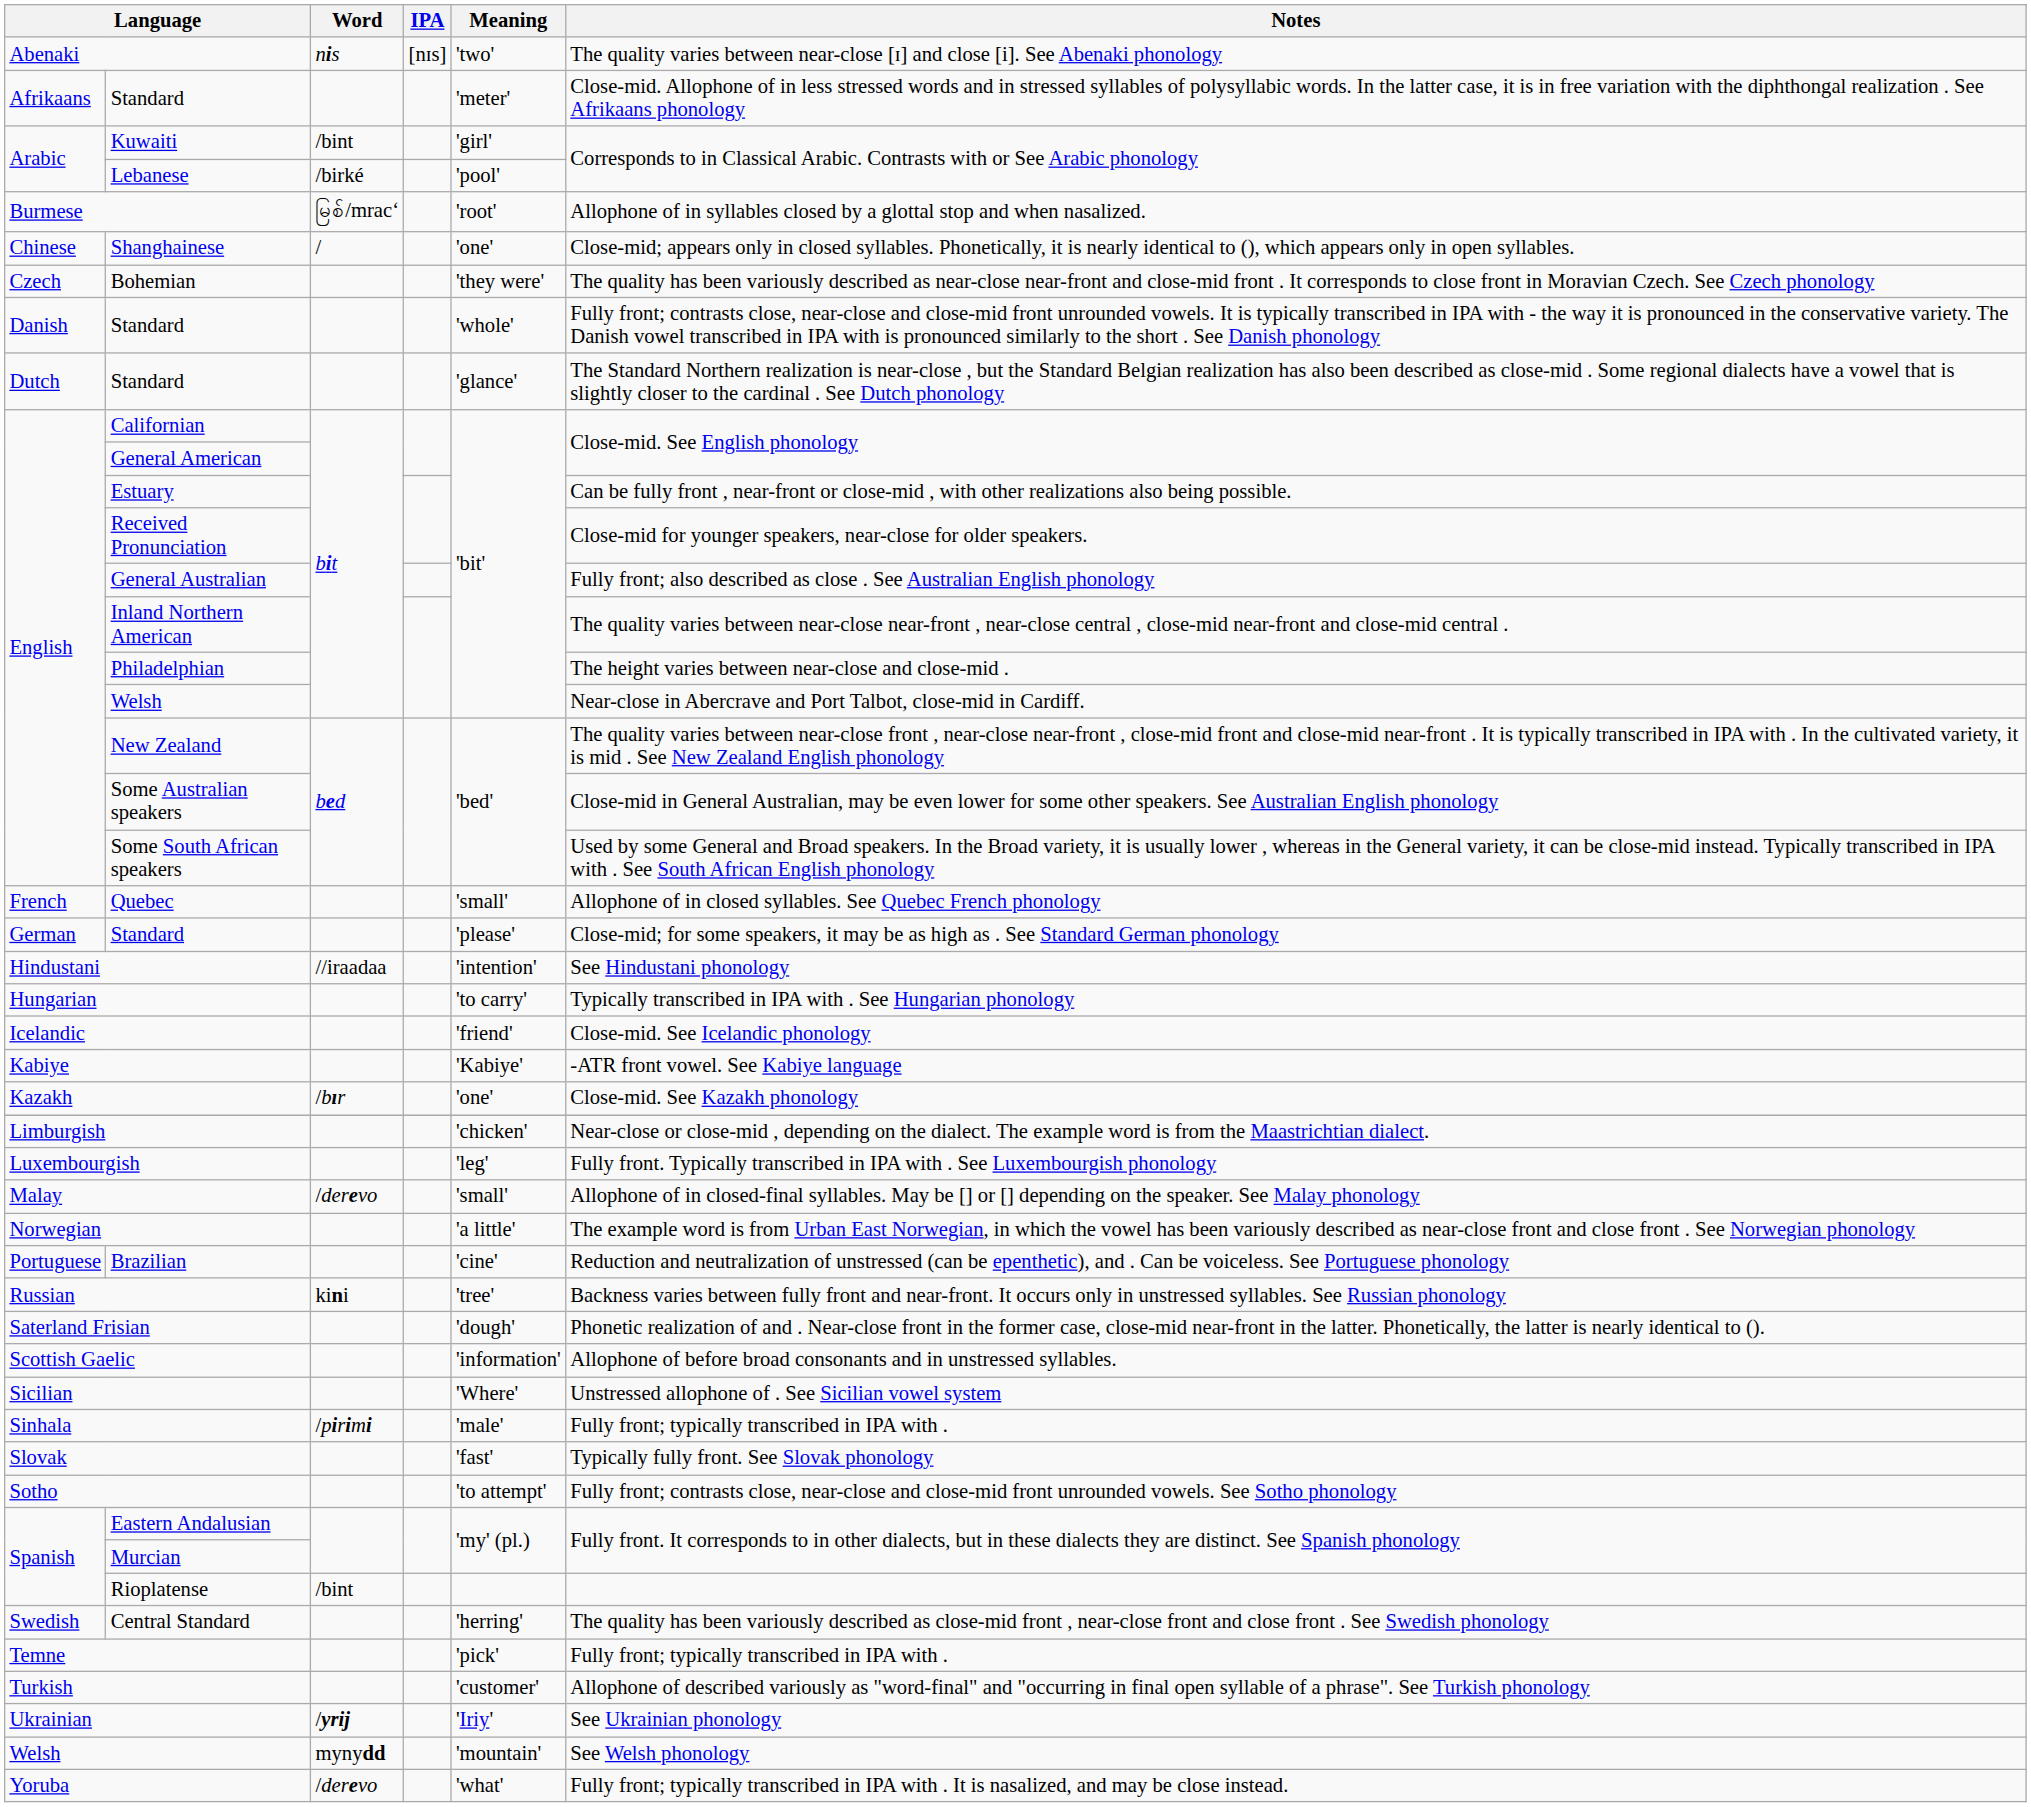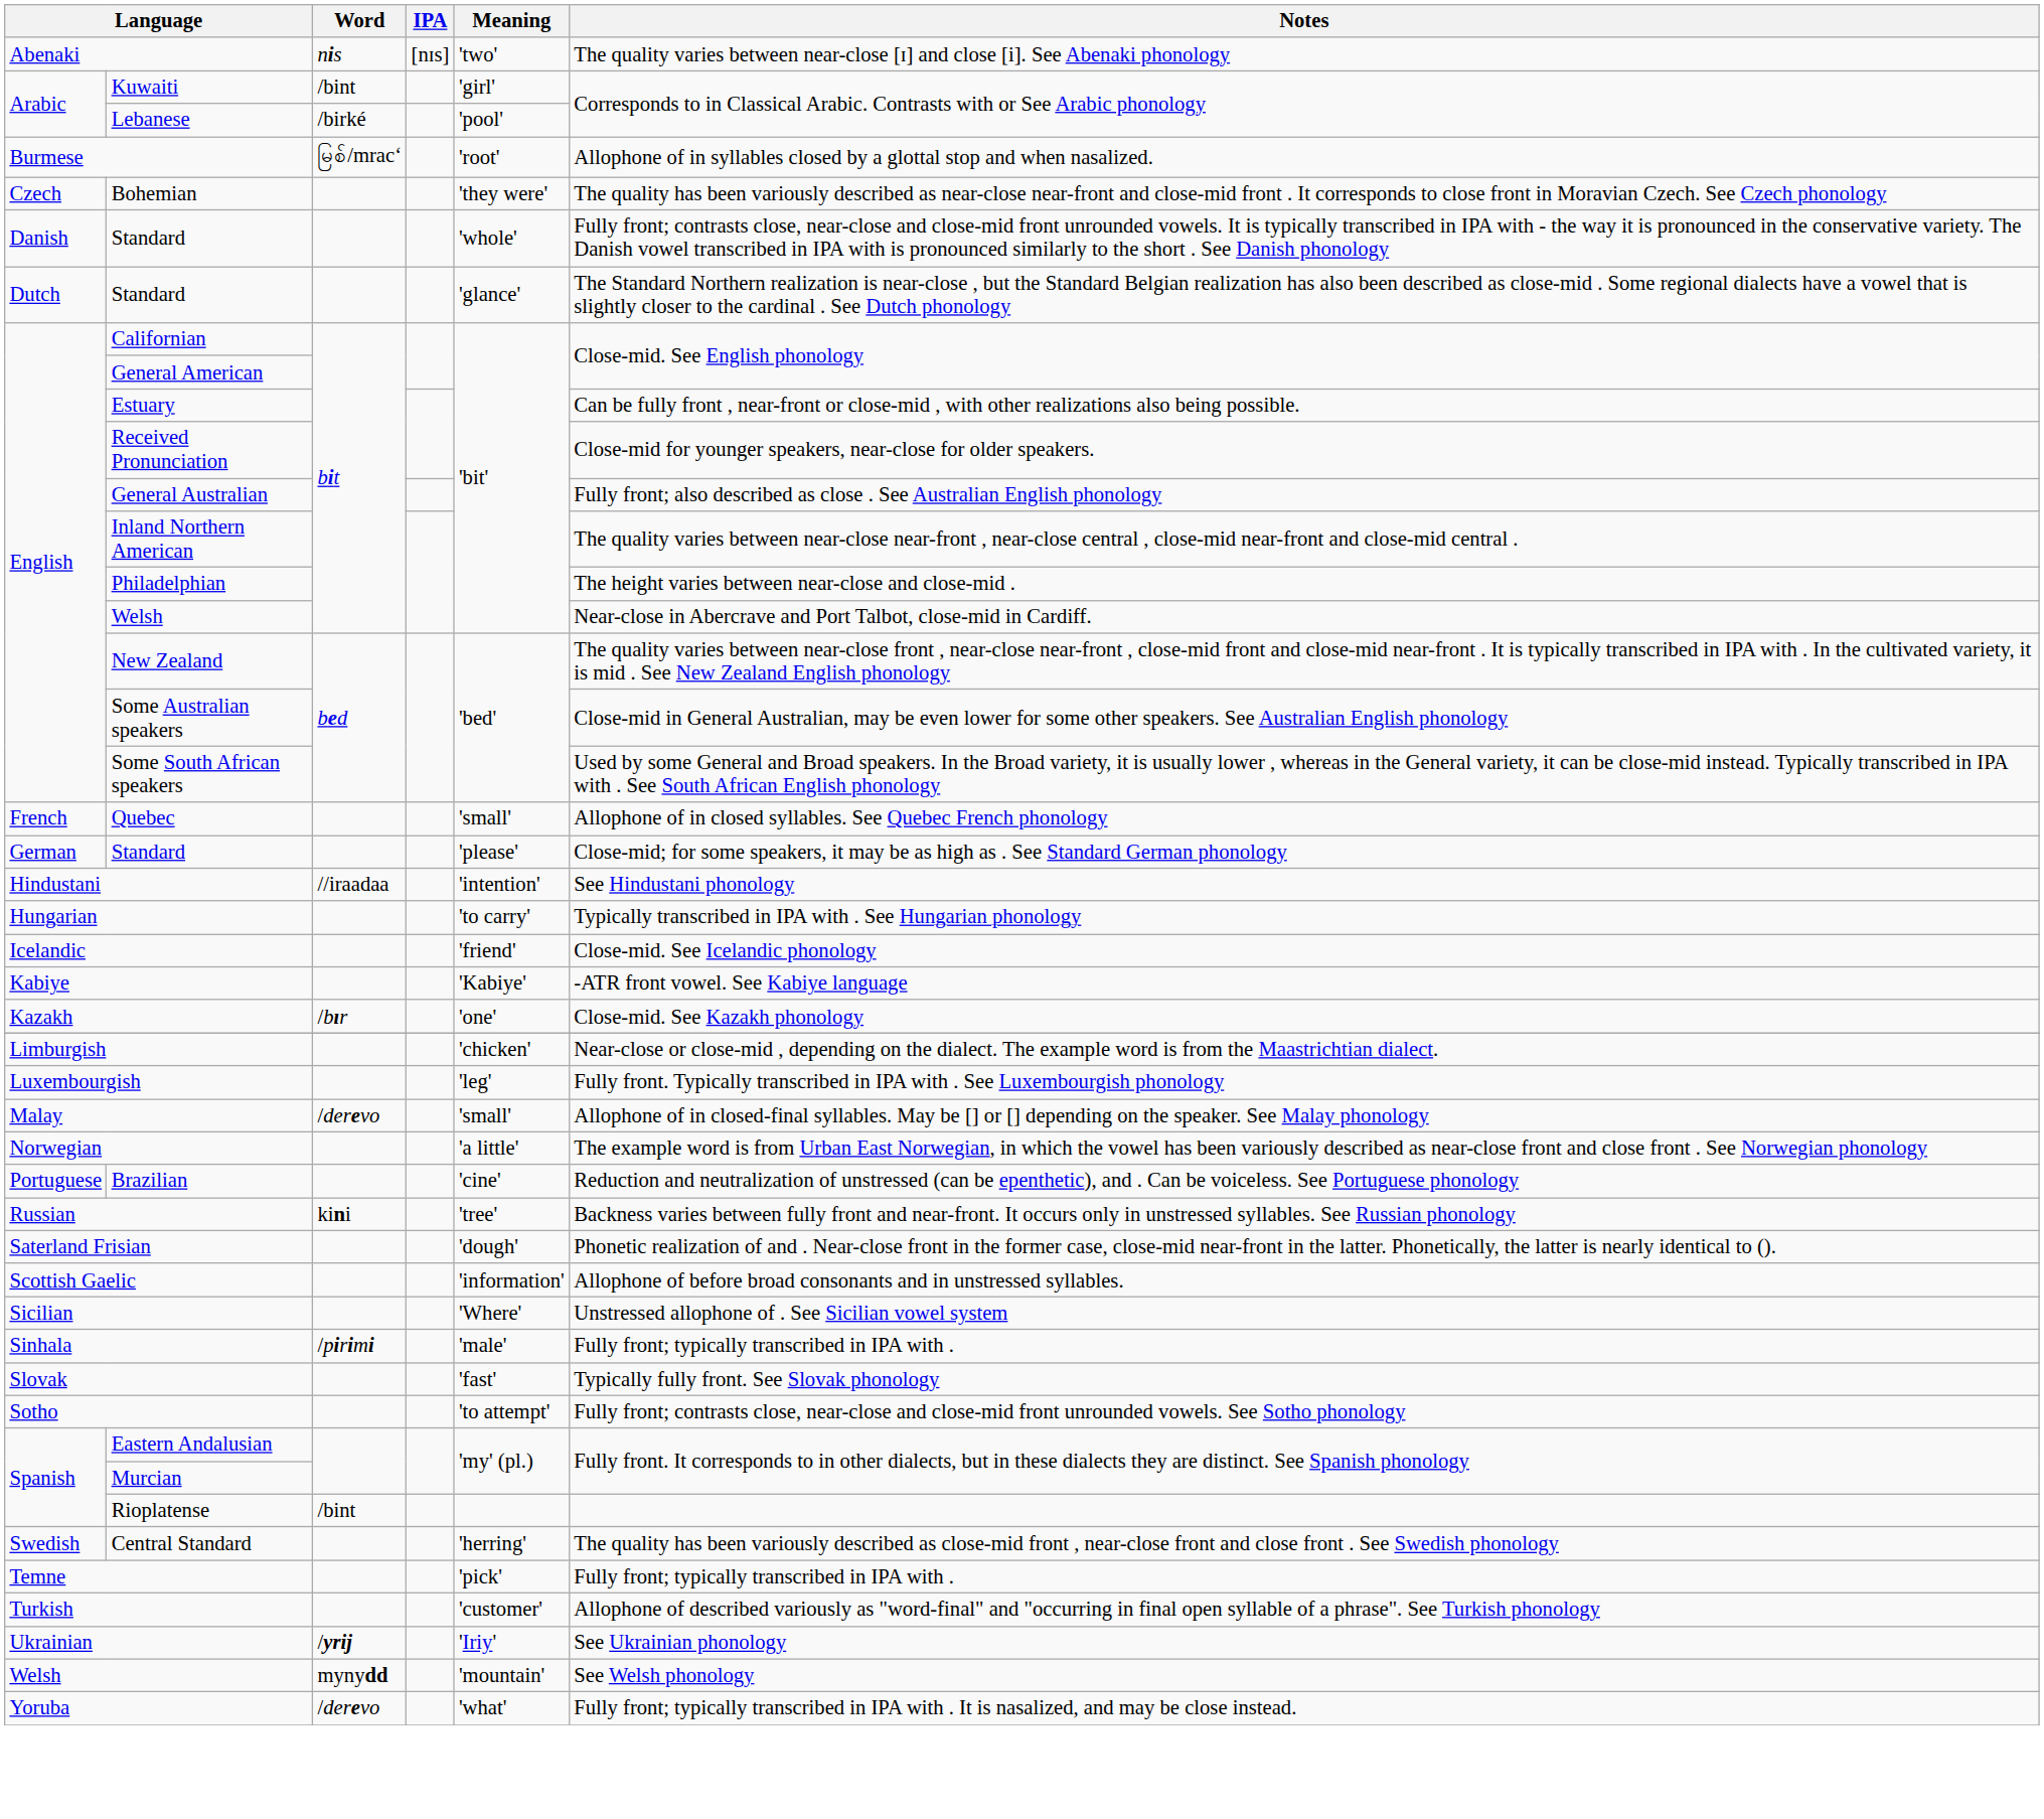- row: Afrikaans | Standard | 'meter' | Close-mid. Allophone of in less stressed words and in stressed syllables of polysyllabic words. In the latter case, it is in free variation with the diphthongal realization . See Afrikaans phonology
- row: Chinese | Shanghainese | / | 'one' | Close-mid; appears only in closed syllables. Phonetically, it is nearly identical to (), which appears only in open syllables.
